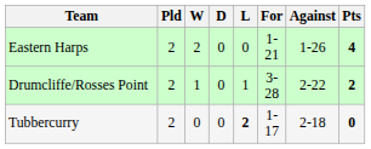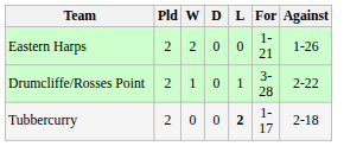- column: Pts | 4 | 2 | 0
